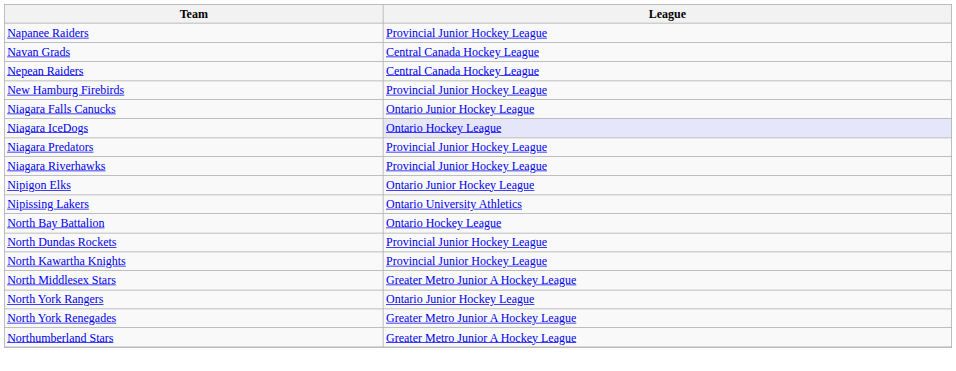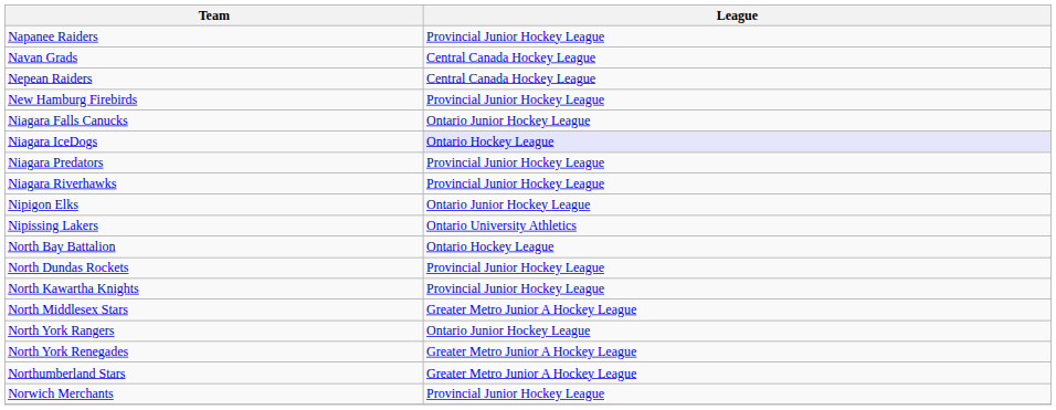+ row: Norwich Merchants | Provincial Junior Hockey League
